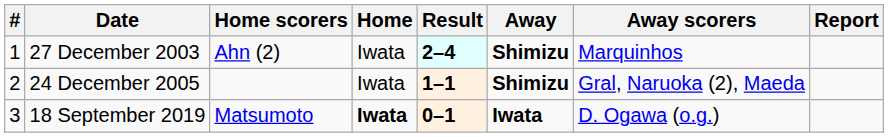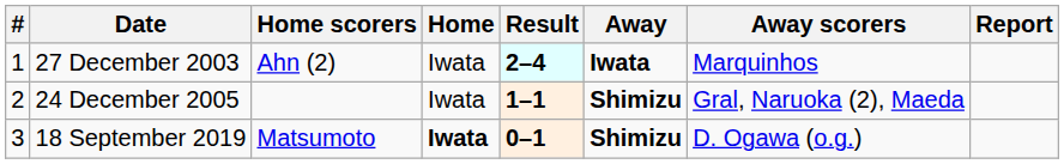27 December 2003 | Away: Shimizu -> Iwata
18 September 2019 | Away: Iwata -> Shimizu
